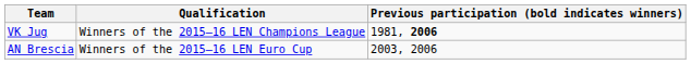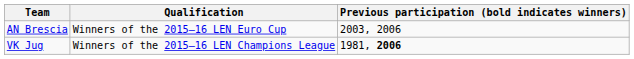rows swapped: VK Jug <-> AN Brescia
